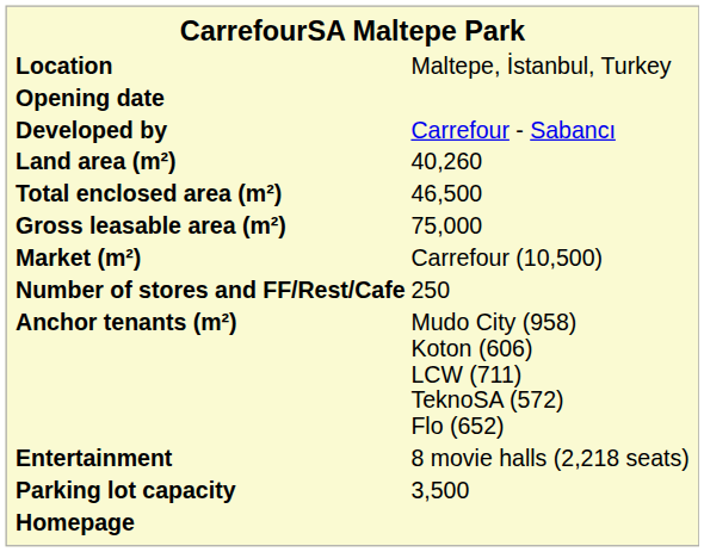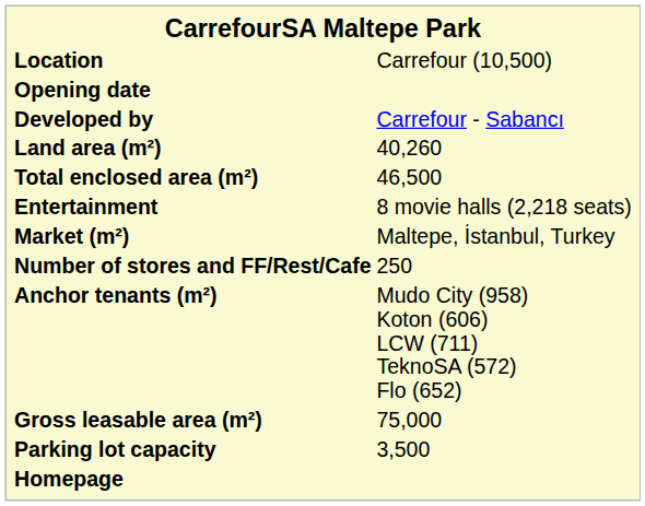Location | column 2: Maltepe, İstanbul, Turkey -> Carrefour (10,500)
rows swapped: Gross leasable area (m²) <-> Entertainment
Market (m²) | column 2: Carrefour (10,500) -> Maltepe, İstanbul, Turkey
